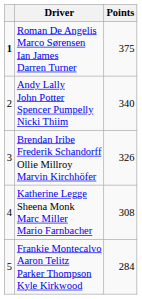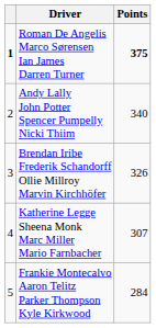Roman De Angelis Marco Sørensen Ian James Darren Turner | Points: normal -> bold
Katherine Legge Sheena Monk Marc Miller Mario Farnbacher | Points: 308 -> 307
